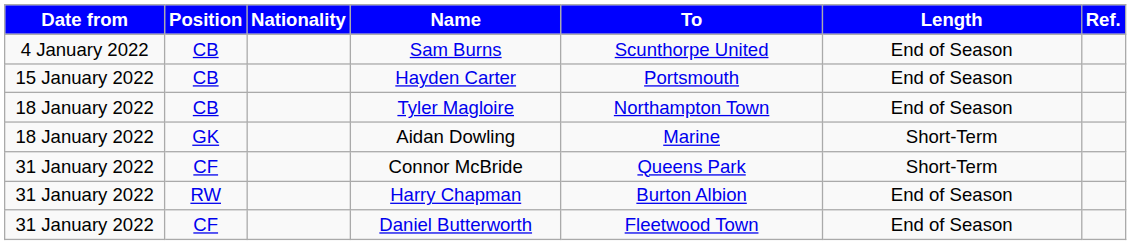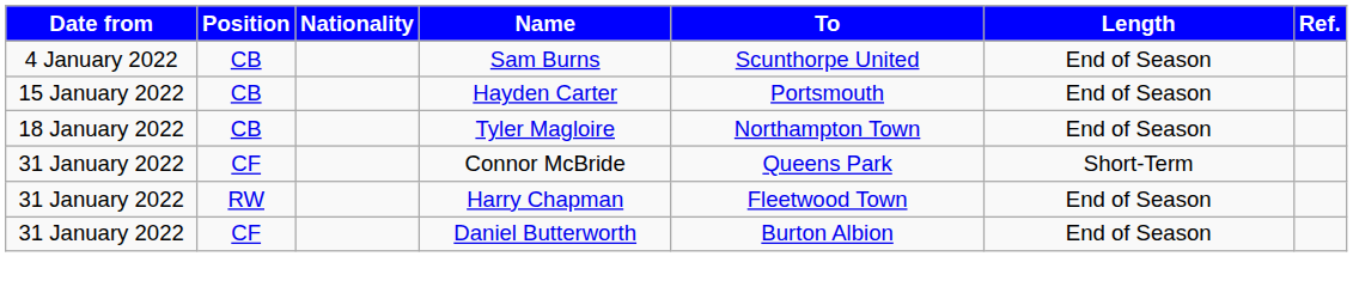- row: 18 January 2022 | GK | Aidan Dowling | Marine | Short-Term
Harry Chapman | To: Burton Albion -> Fleetwood Town
Daniel Butterworth | To: Fleetwood Town -> Burton Albion
